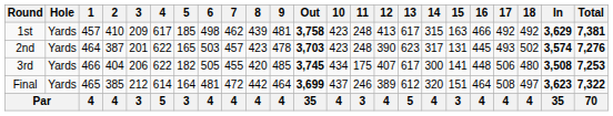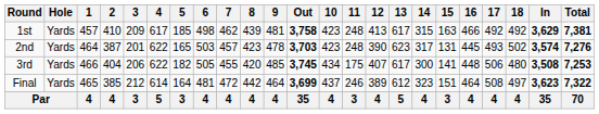Final | 14: 320 -> 323
